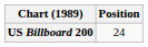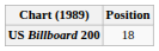US Billboard 200 | Position: 24 -> 18
